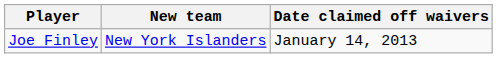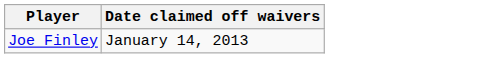- column: New team | New York Islanders
